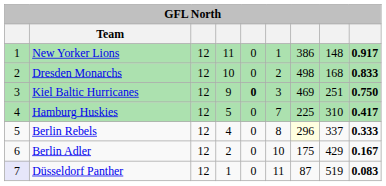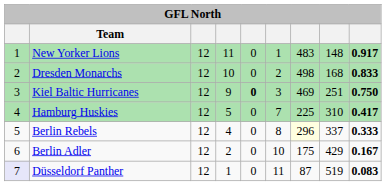New Yorker Lions | column 7: 386 -> 483
